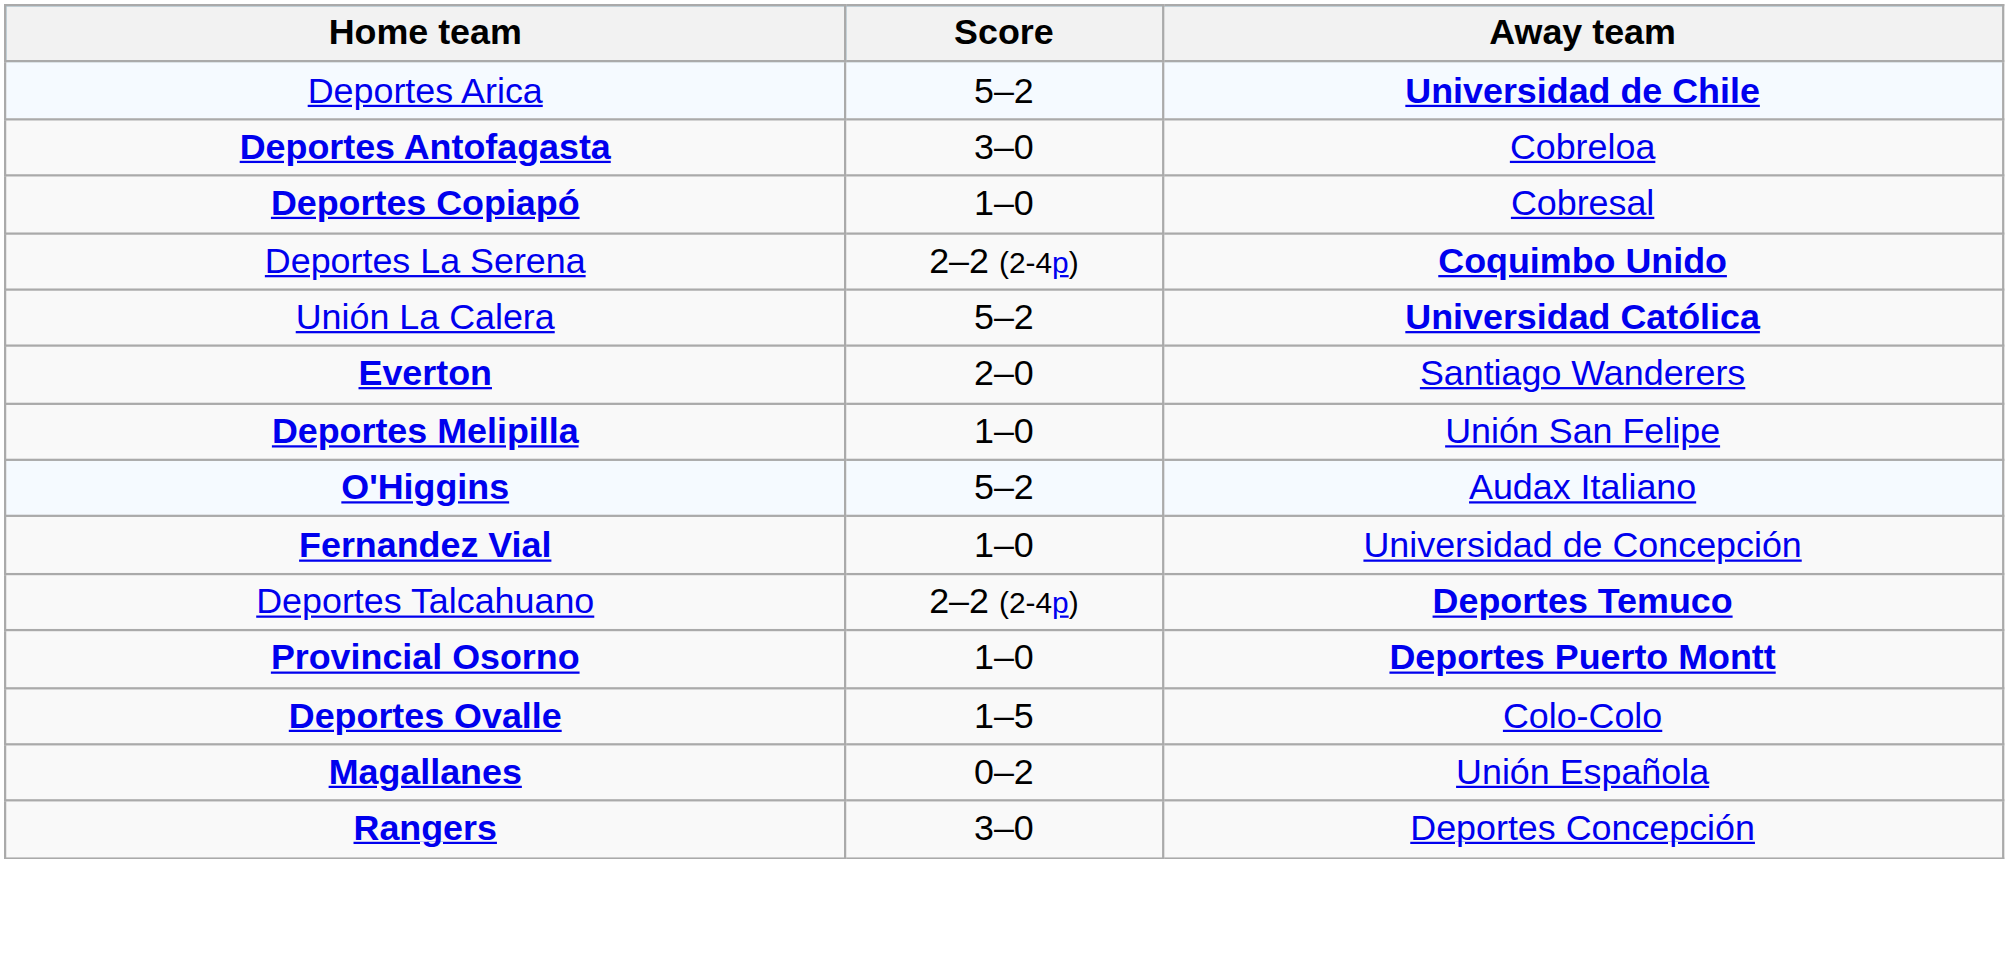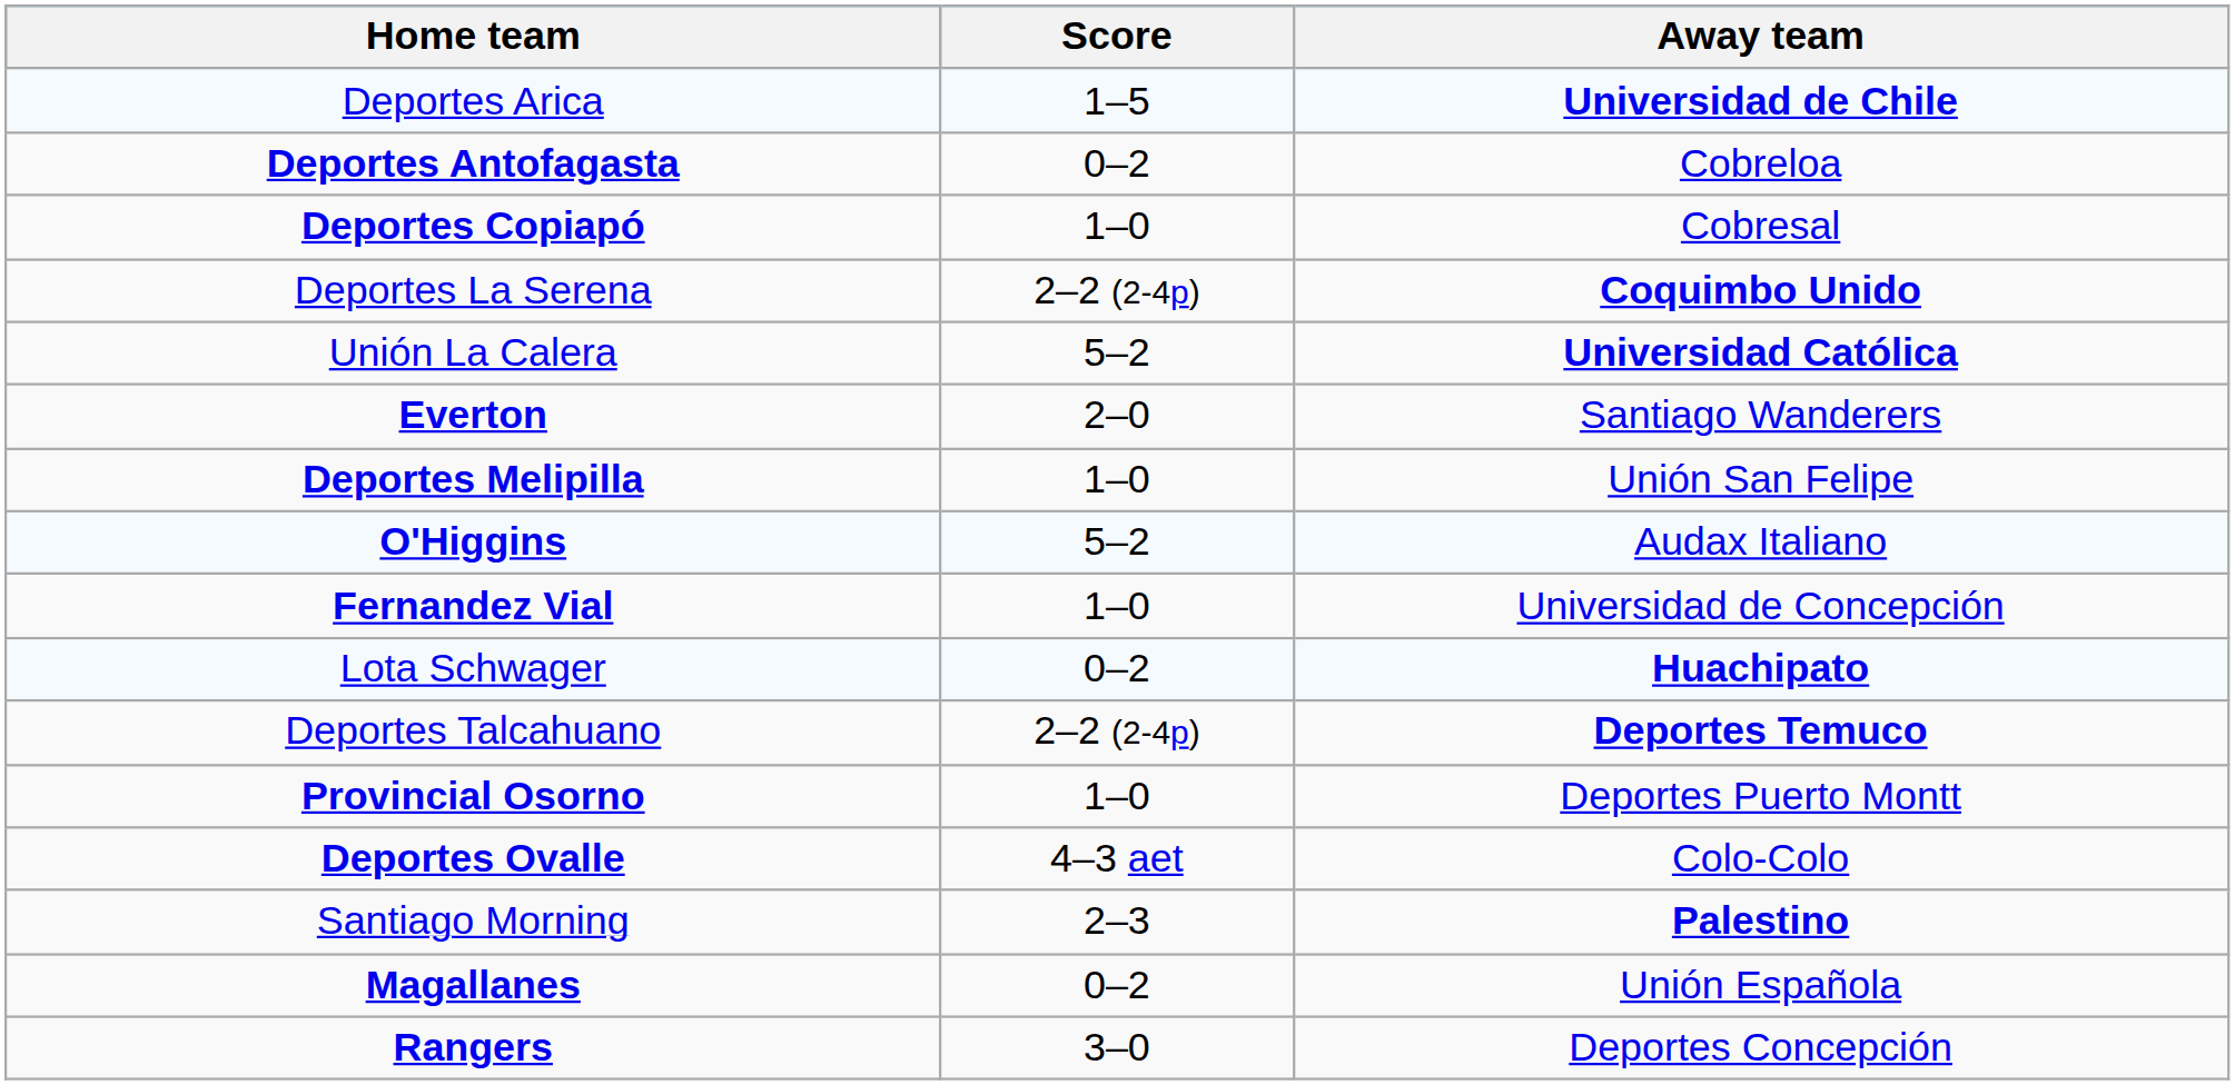Deportes Arica | Score: 5–2 -> 1–5
Deportes Antofagasta | Score: 3–0 -> 0–2
+ row: Lota Schwager | 0–2 | Huachipato
Provincial Osorno | Away team: bold -> normal
Deportes Ovalle | Score: 1–5 -> 4–3 aet
+ row: Santiago Morning | 2–3 | Palestino
